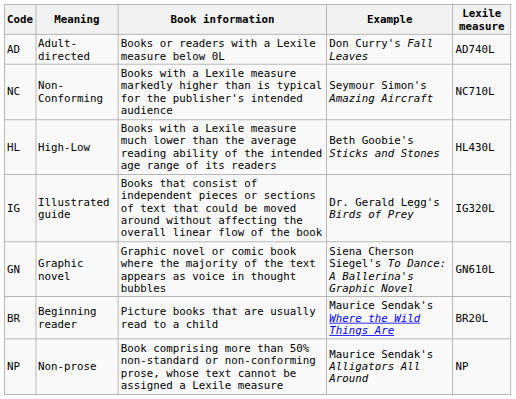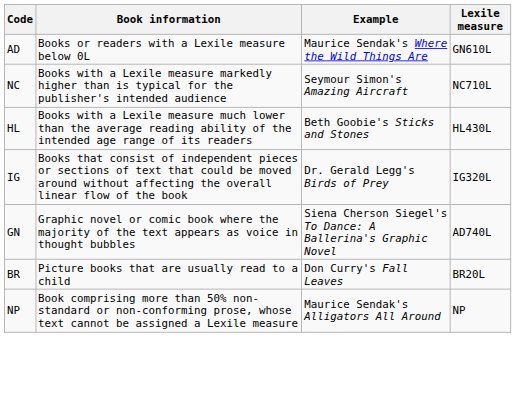- column: Meaning | Adult-directed | Non-Conforming | High-Low | Illustrated guide | Graphic novel | Beginning reader | Non-prose
AD | Example: Don Curry's Fall Leaves -> Maurice Sendak's Where the Wild Things Are
AD | Lexile measure: AD740L -> GN610L
GN | Lexile measure: GN610L -> AD740L
BR | Example: Maurice Sendak's Where the Wild Things Are -> Don Curry's Fall Leaves
